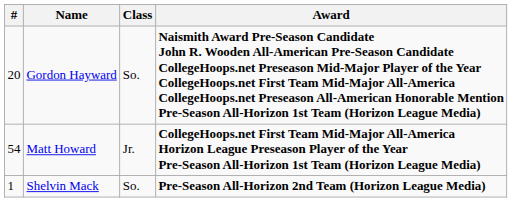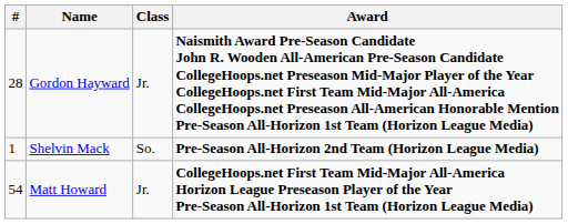Gordon Hayward | #: 20 -> 28
Gordon Hayward | Class: So. -> Jr.
rows swapped: Matt Howard <-> Shelvin Mack
